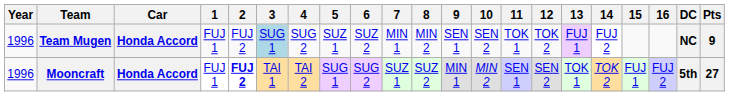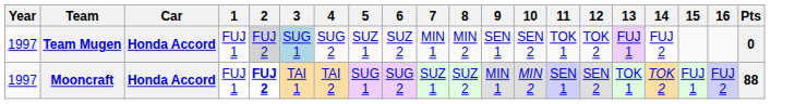- column: DC | NC | 5th
Team Mugen | Year: 1996 -> 1997
Team Mugen | 2: no background -> lightgrey background
Team Mugen | Pts: 9 -> 0
Mooncraft | Year: 1996 -> 1997
Mooncraft | Pts: 27 -> 88
